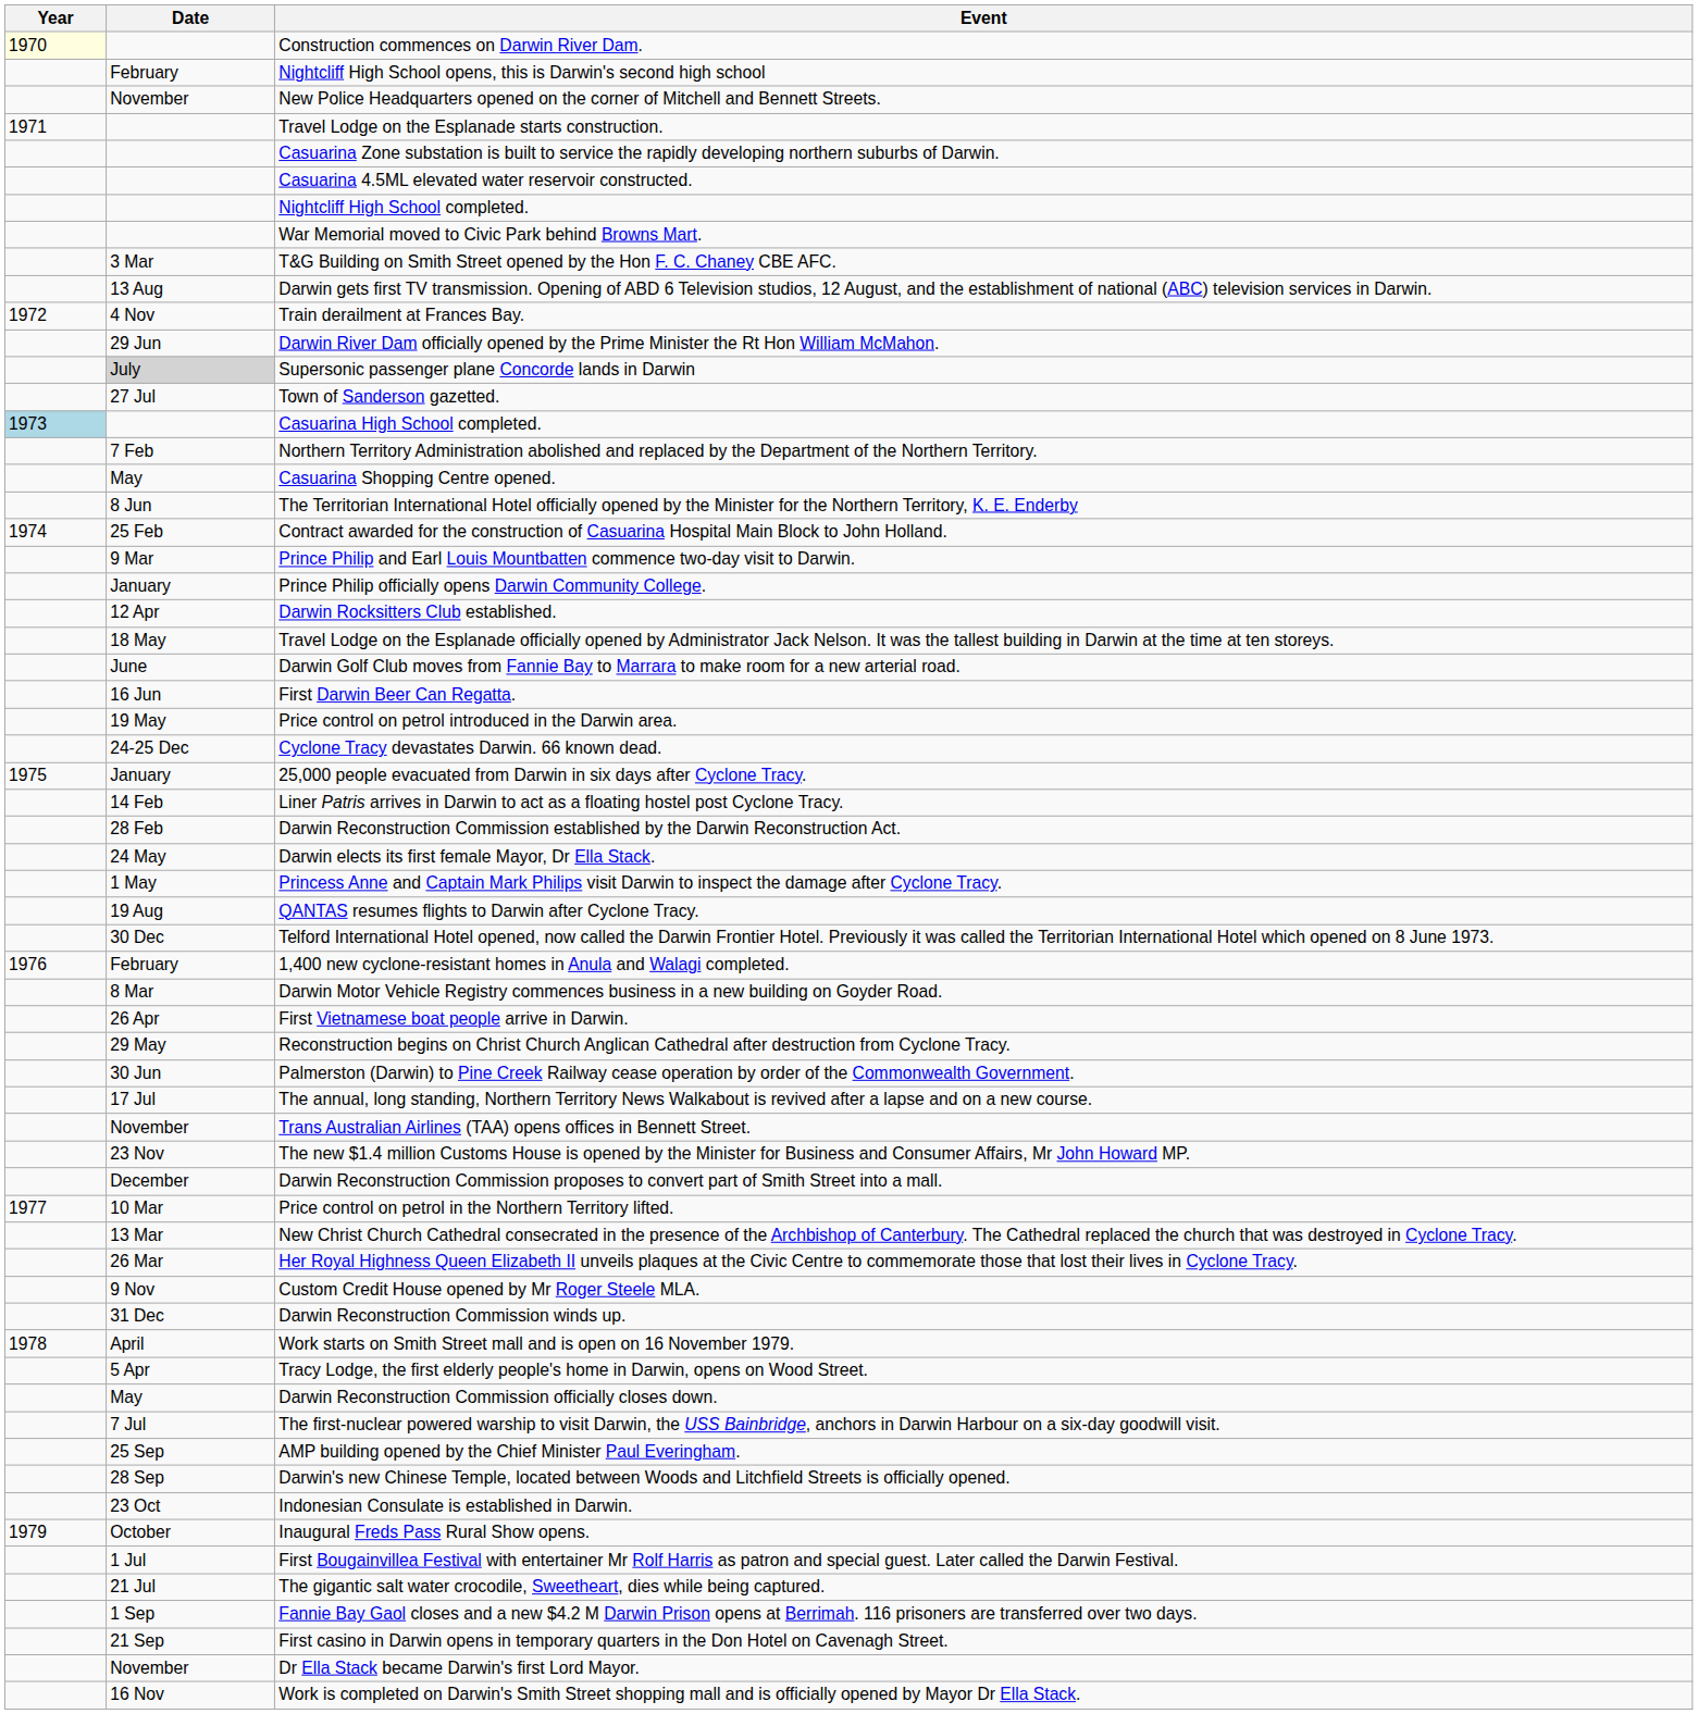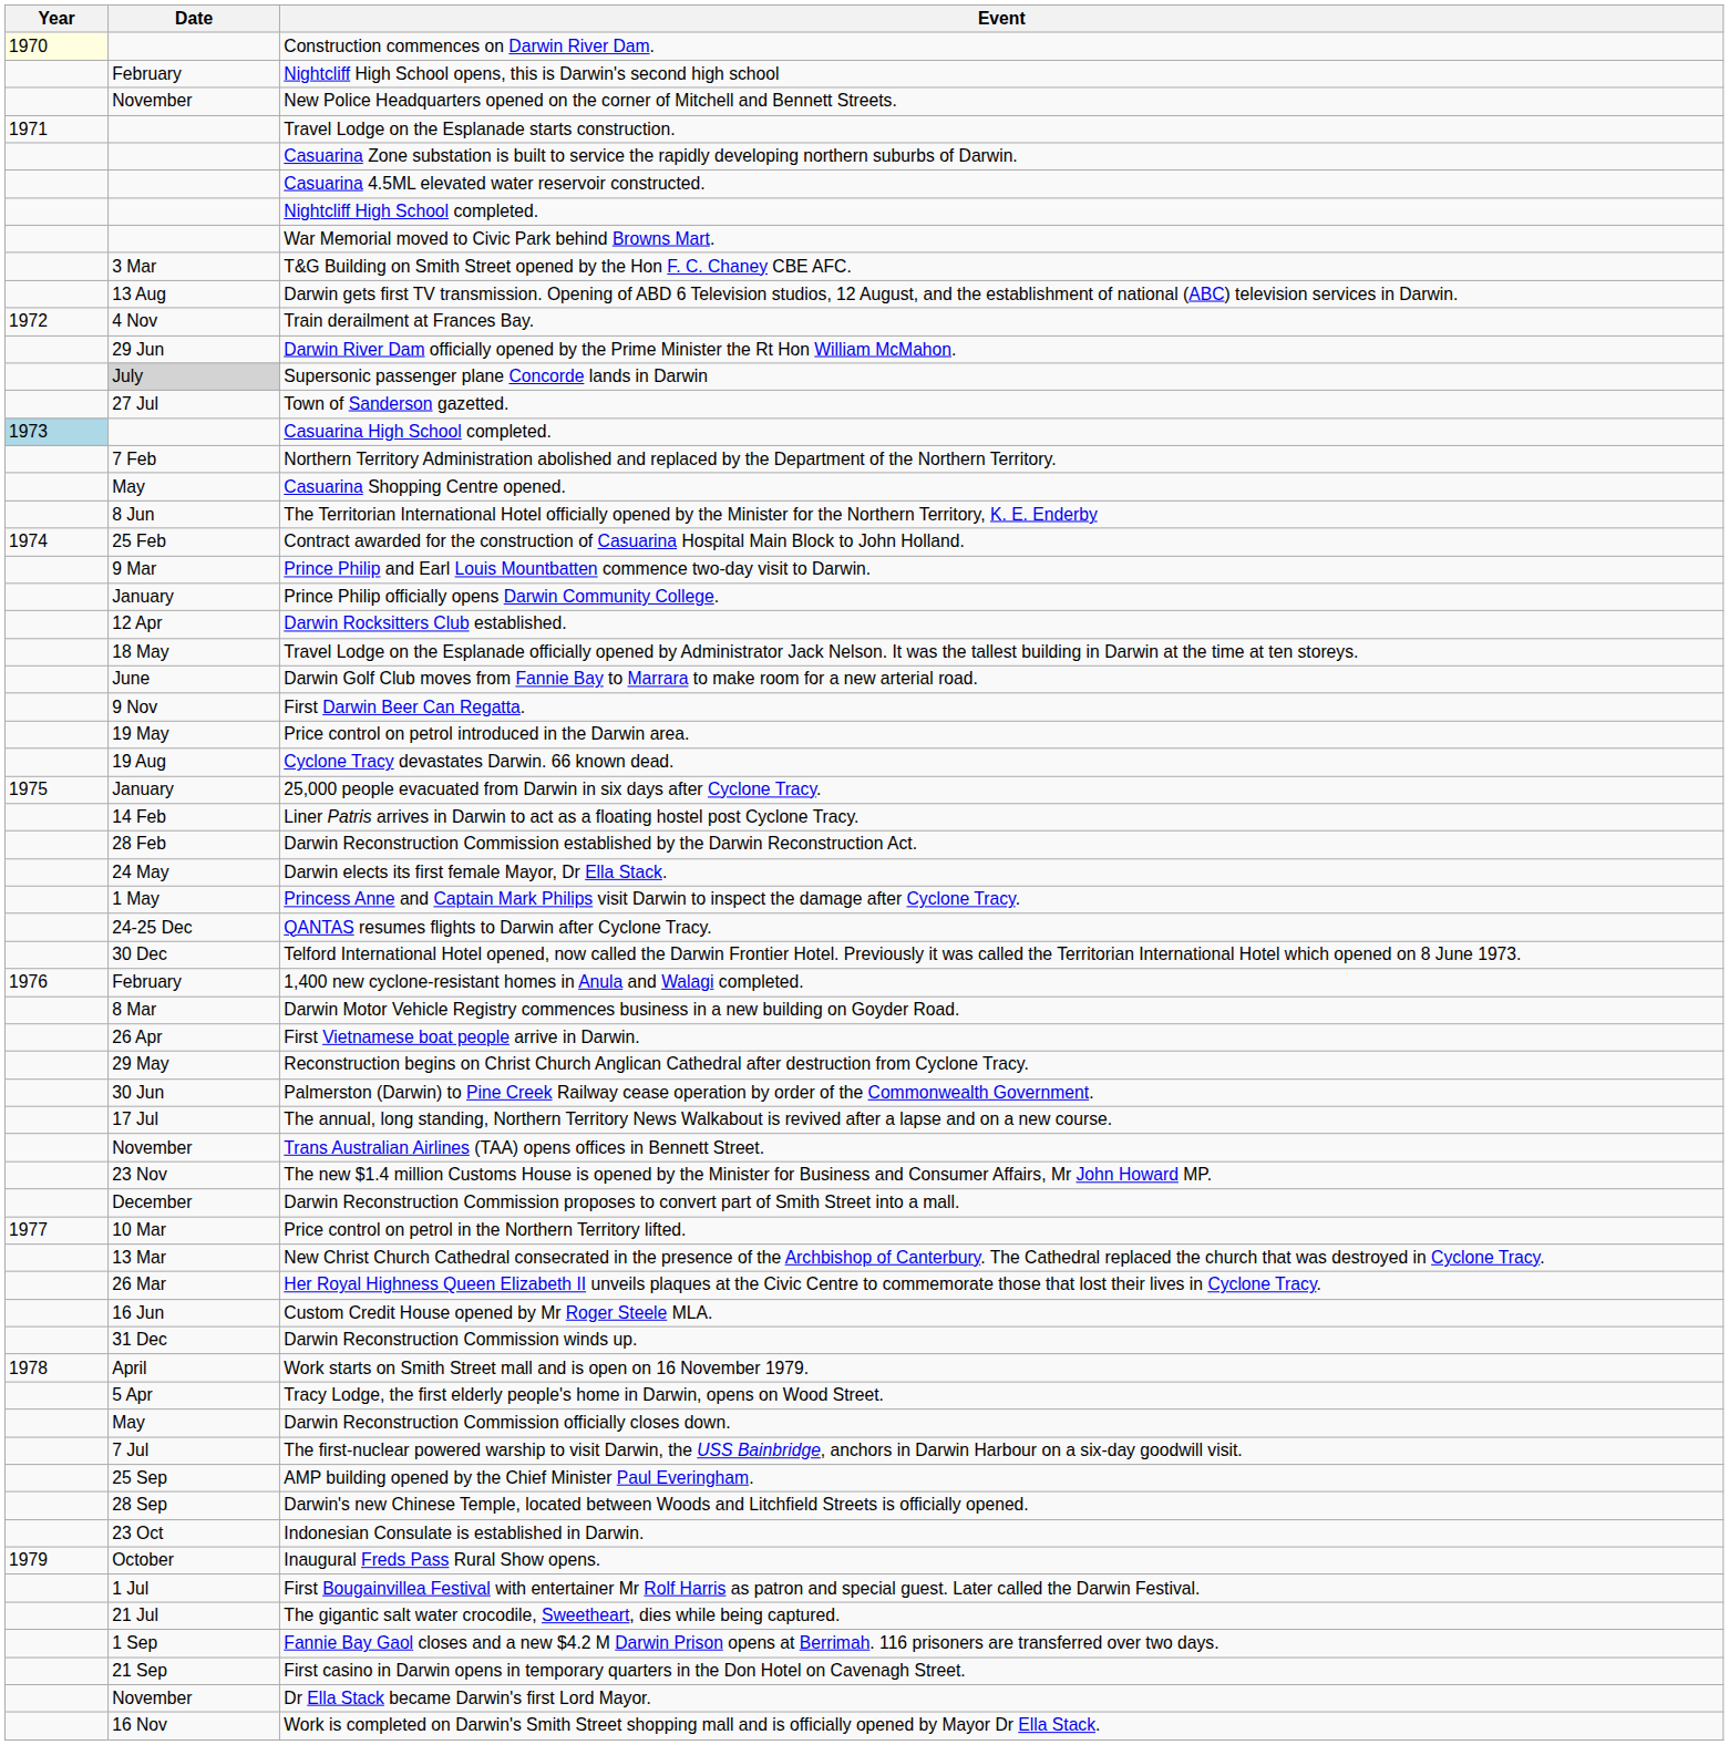First Darwin Beer Can Regatta. | Date: 16 Jun -> 9 Nov
Cyclone Tracy devastates Darwin. 66 known dead. | Date: 24-25 Dec -> 19 Aug
QANTAS resumes flights to Darwin after Cyclone Tracy. | Date: 19 Aug -> 24-25 Dec
Custom Credit House opened by Mr Roger Steele MLA. | Date: 9 Nov -> 16 Jun
